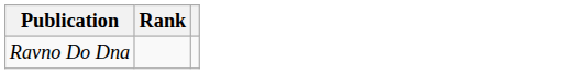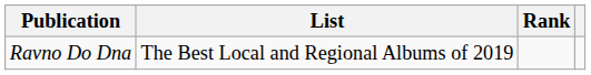+ column: List | The Best Local and Regional Albums of 2019
